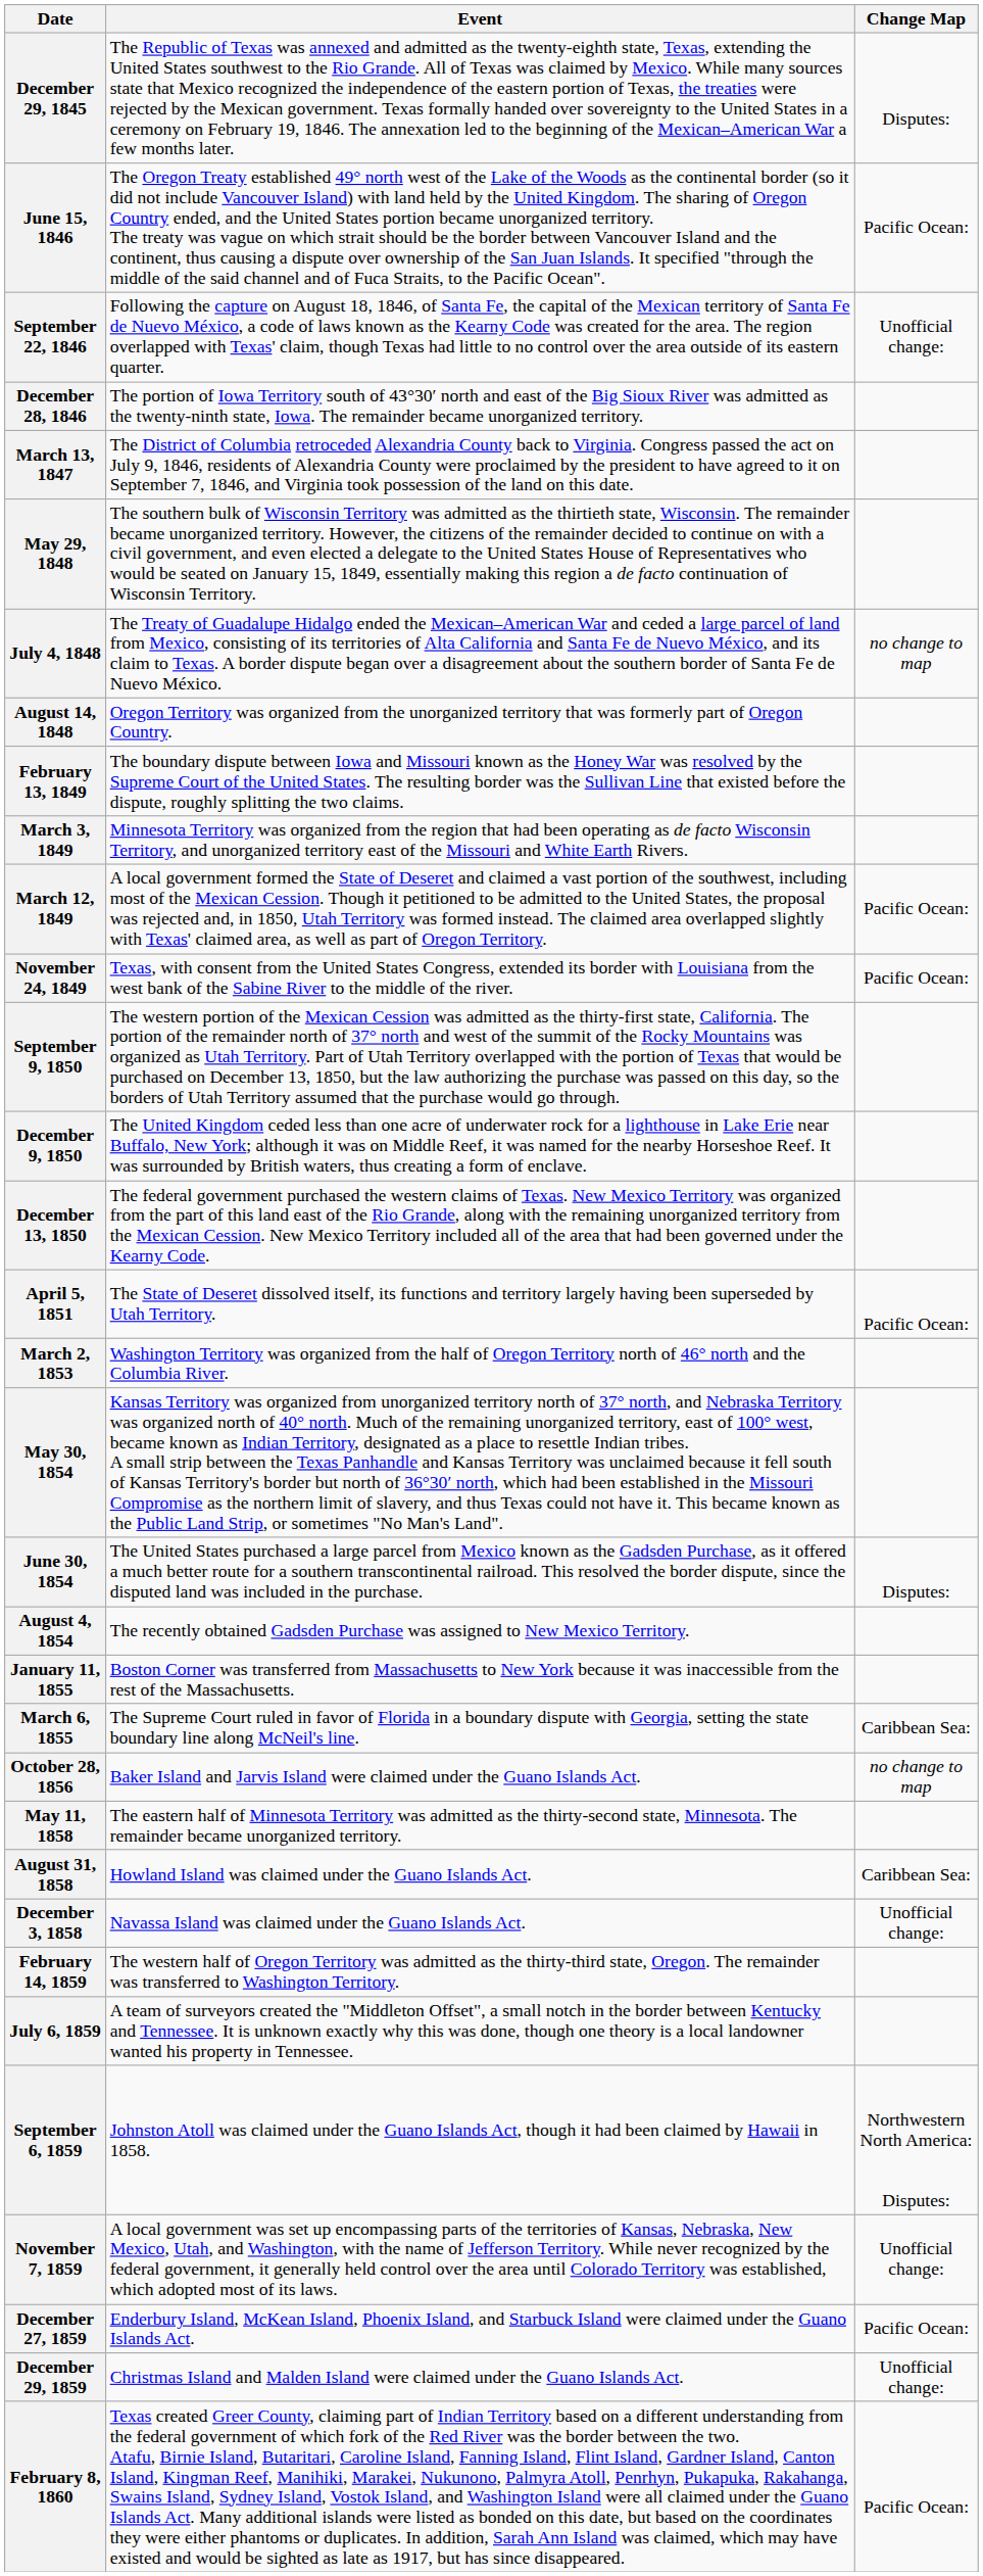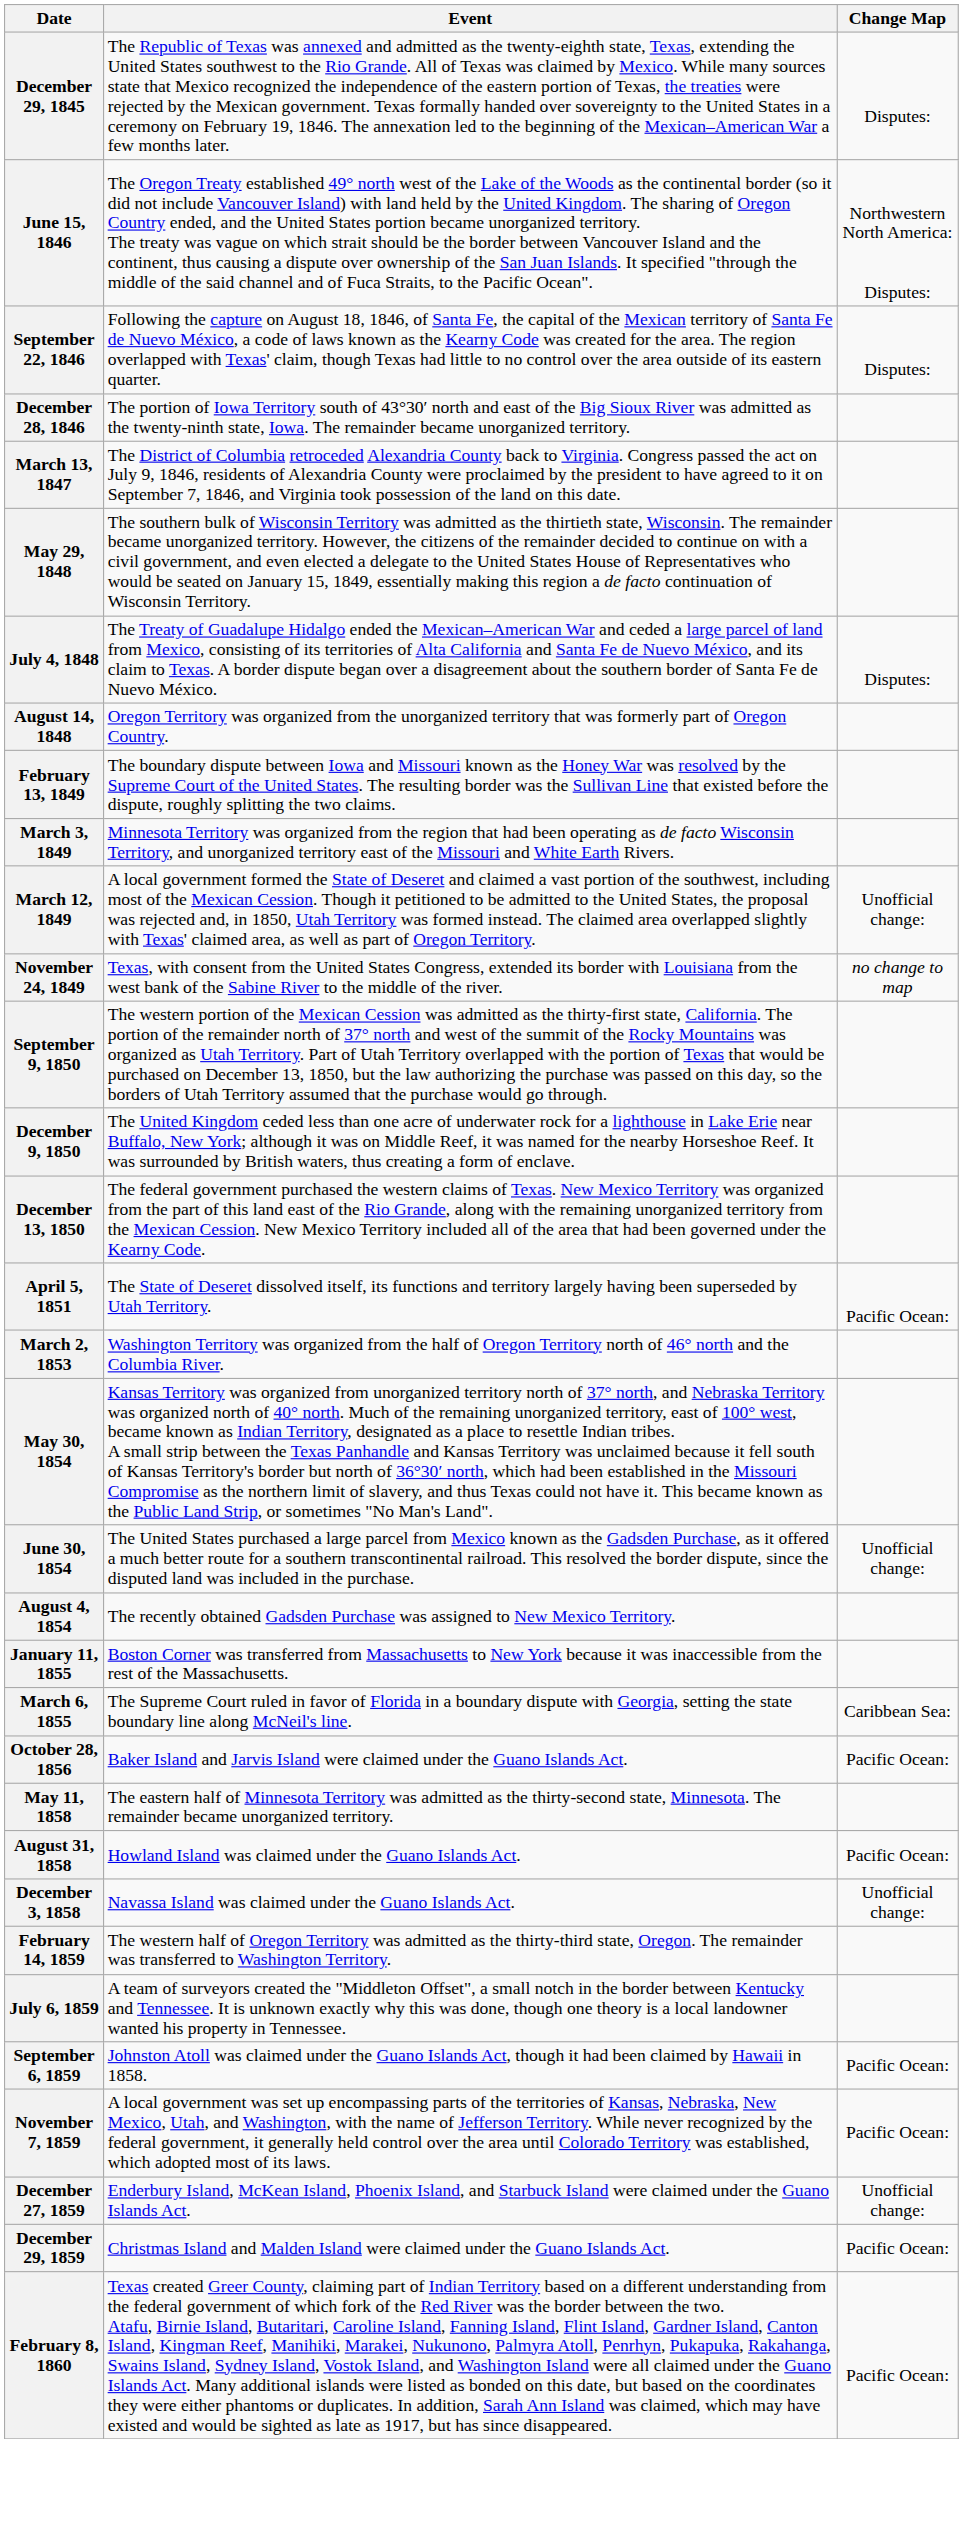June 15, 1846 | Change Map: Pacific Ocean: -> Northwestern North America: Disputes:
September 22, 1846 | Change Map: Unofficial change: -> Disputes:
July 4, 1848 | Change Map: no change to map -> Disputes:
March 12, 1849 | Change Map: Pacific Ocean: -> Unofficial change:
November 24, 1849 | Change Map: Pacific Ocean: -> no change to map
June 30, 1854 | Change Map: Disputes: -> Unofficial change:
October 28, 1856 | Change Map: no change to map -> Pacific Ocean:
August 31, 1858 | Change Map: Caribbean Sea: -> Pacific Ocean:
September 6, 1859 | Change Map: Northwestern North America: Disputes: -> Pacific Ocean:
November 7, 1859 | Change Map: Unofficial change: -> Pacific Ocean:
December 27, 1859 | Change Map: Pacific Ocean: -> Unofficial change:
December 29, 1859 | Change Map: Unofficial change: -> Pacific Ocean:
